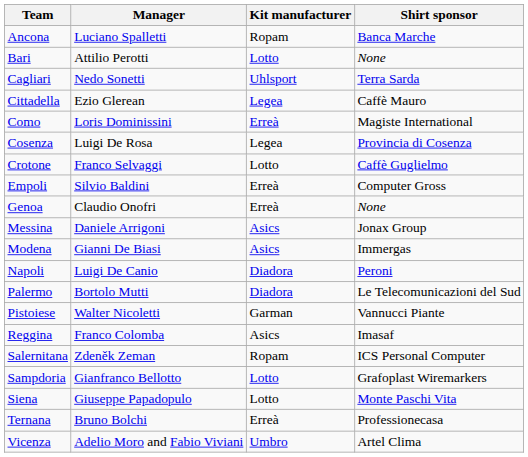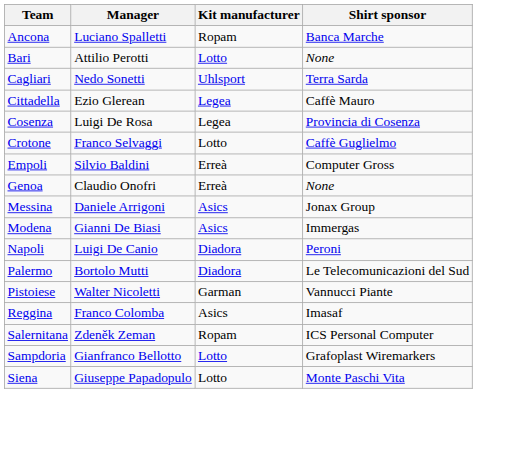- row: Como | Loris Dominissini | Erreà | Magiste International
- row: Ternana | Bruno Bolchi | Erreà | Professionecasa
- row: Vicenza | Adelio Moro and Fabio Viviani | Umbro | Artel Clima
